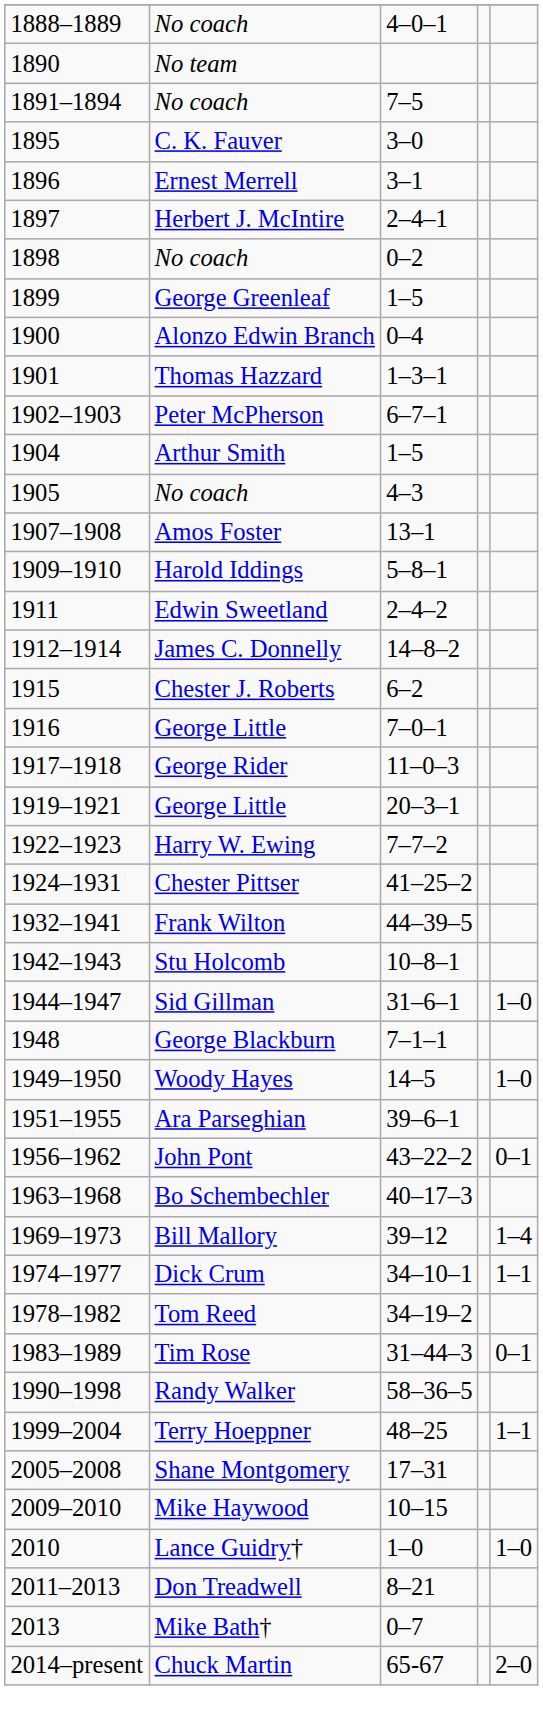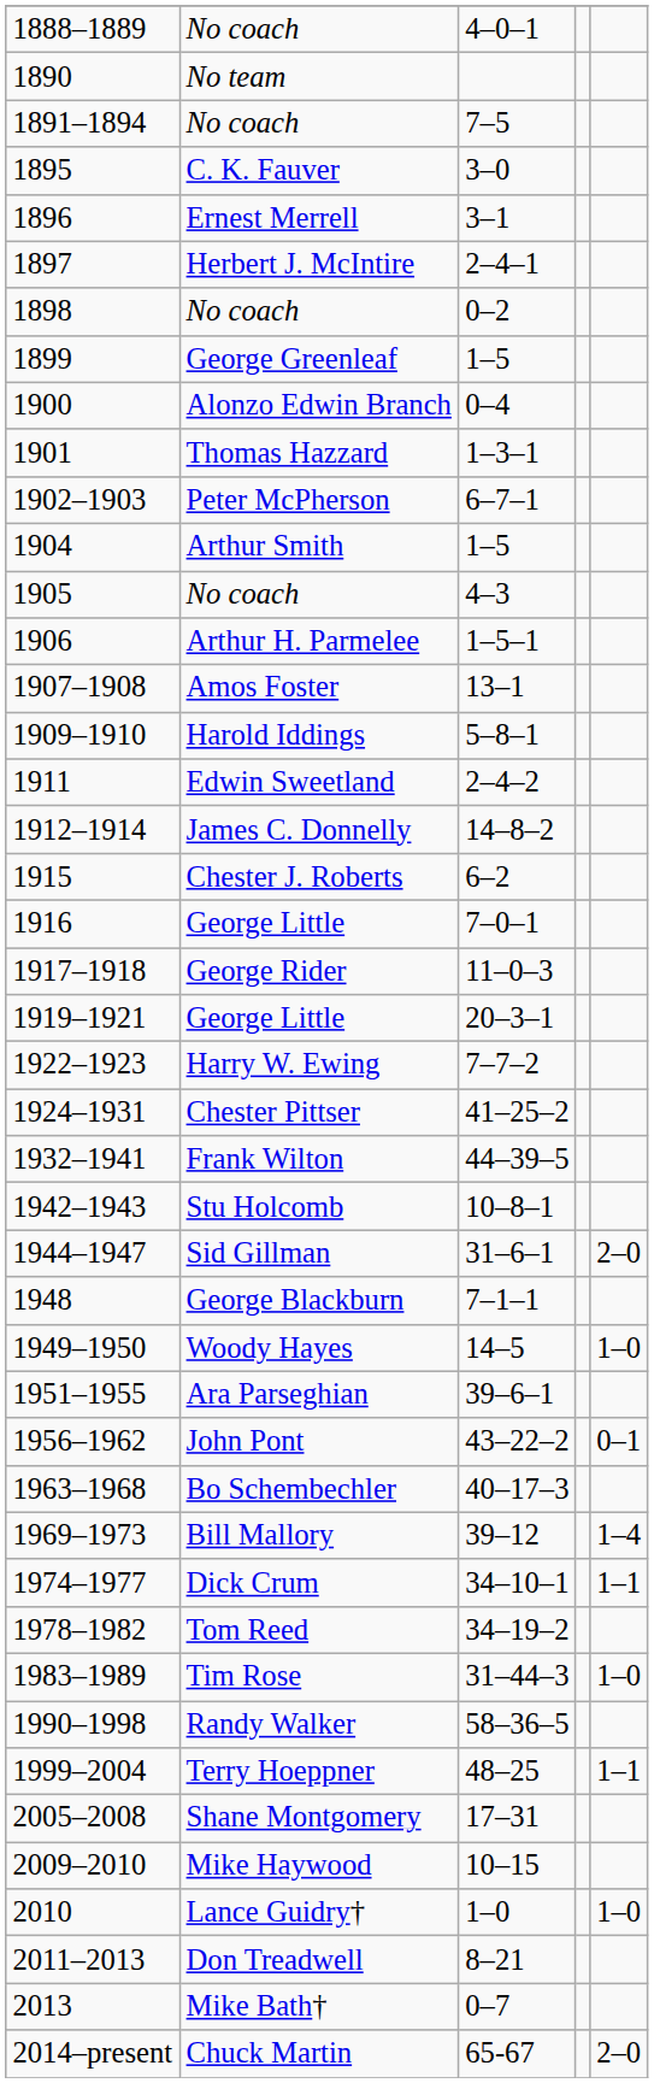+ row: 1906 | Arthur H. Parmelee | 1–5–1
Sid Gillman | column 5: 1–0 -> 2–0
Tim Rose | column 5: 0–1 -> 1–0
